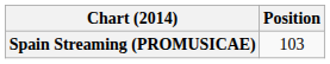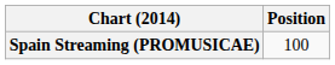Spain Streaming (PROMUSICAE) | Position: 103 -> 100
